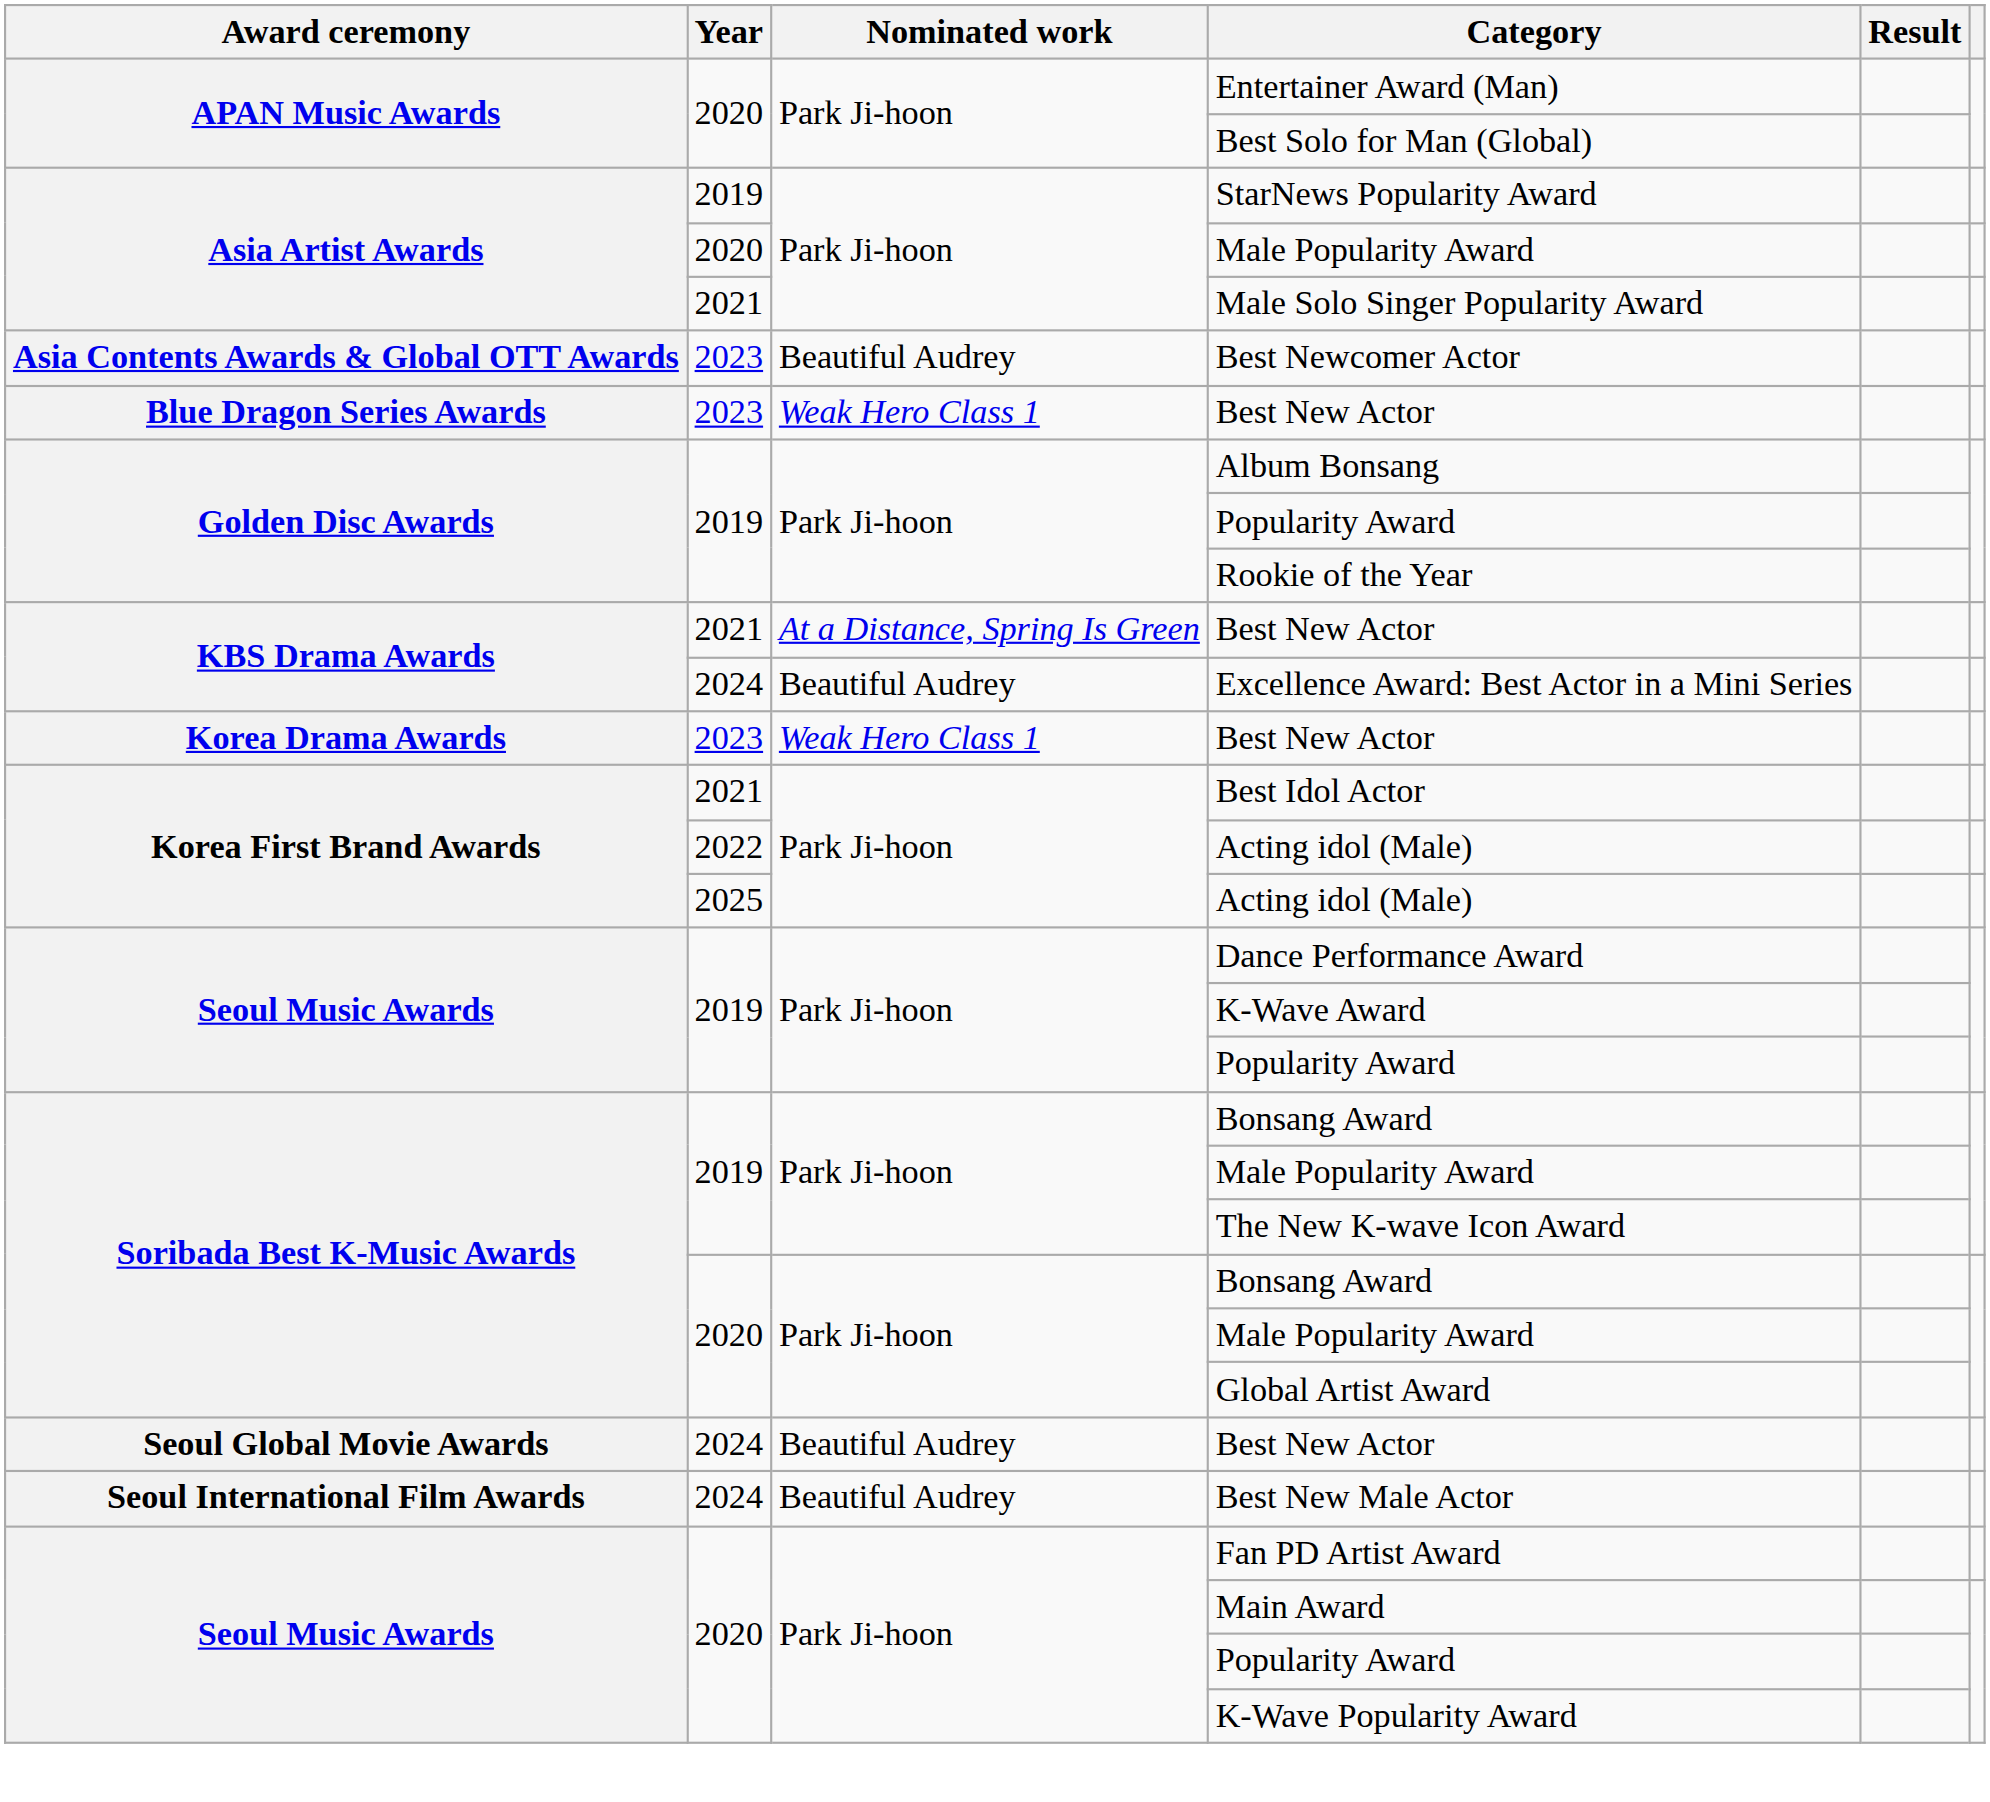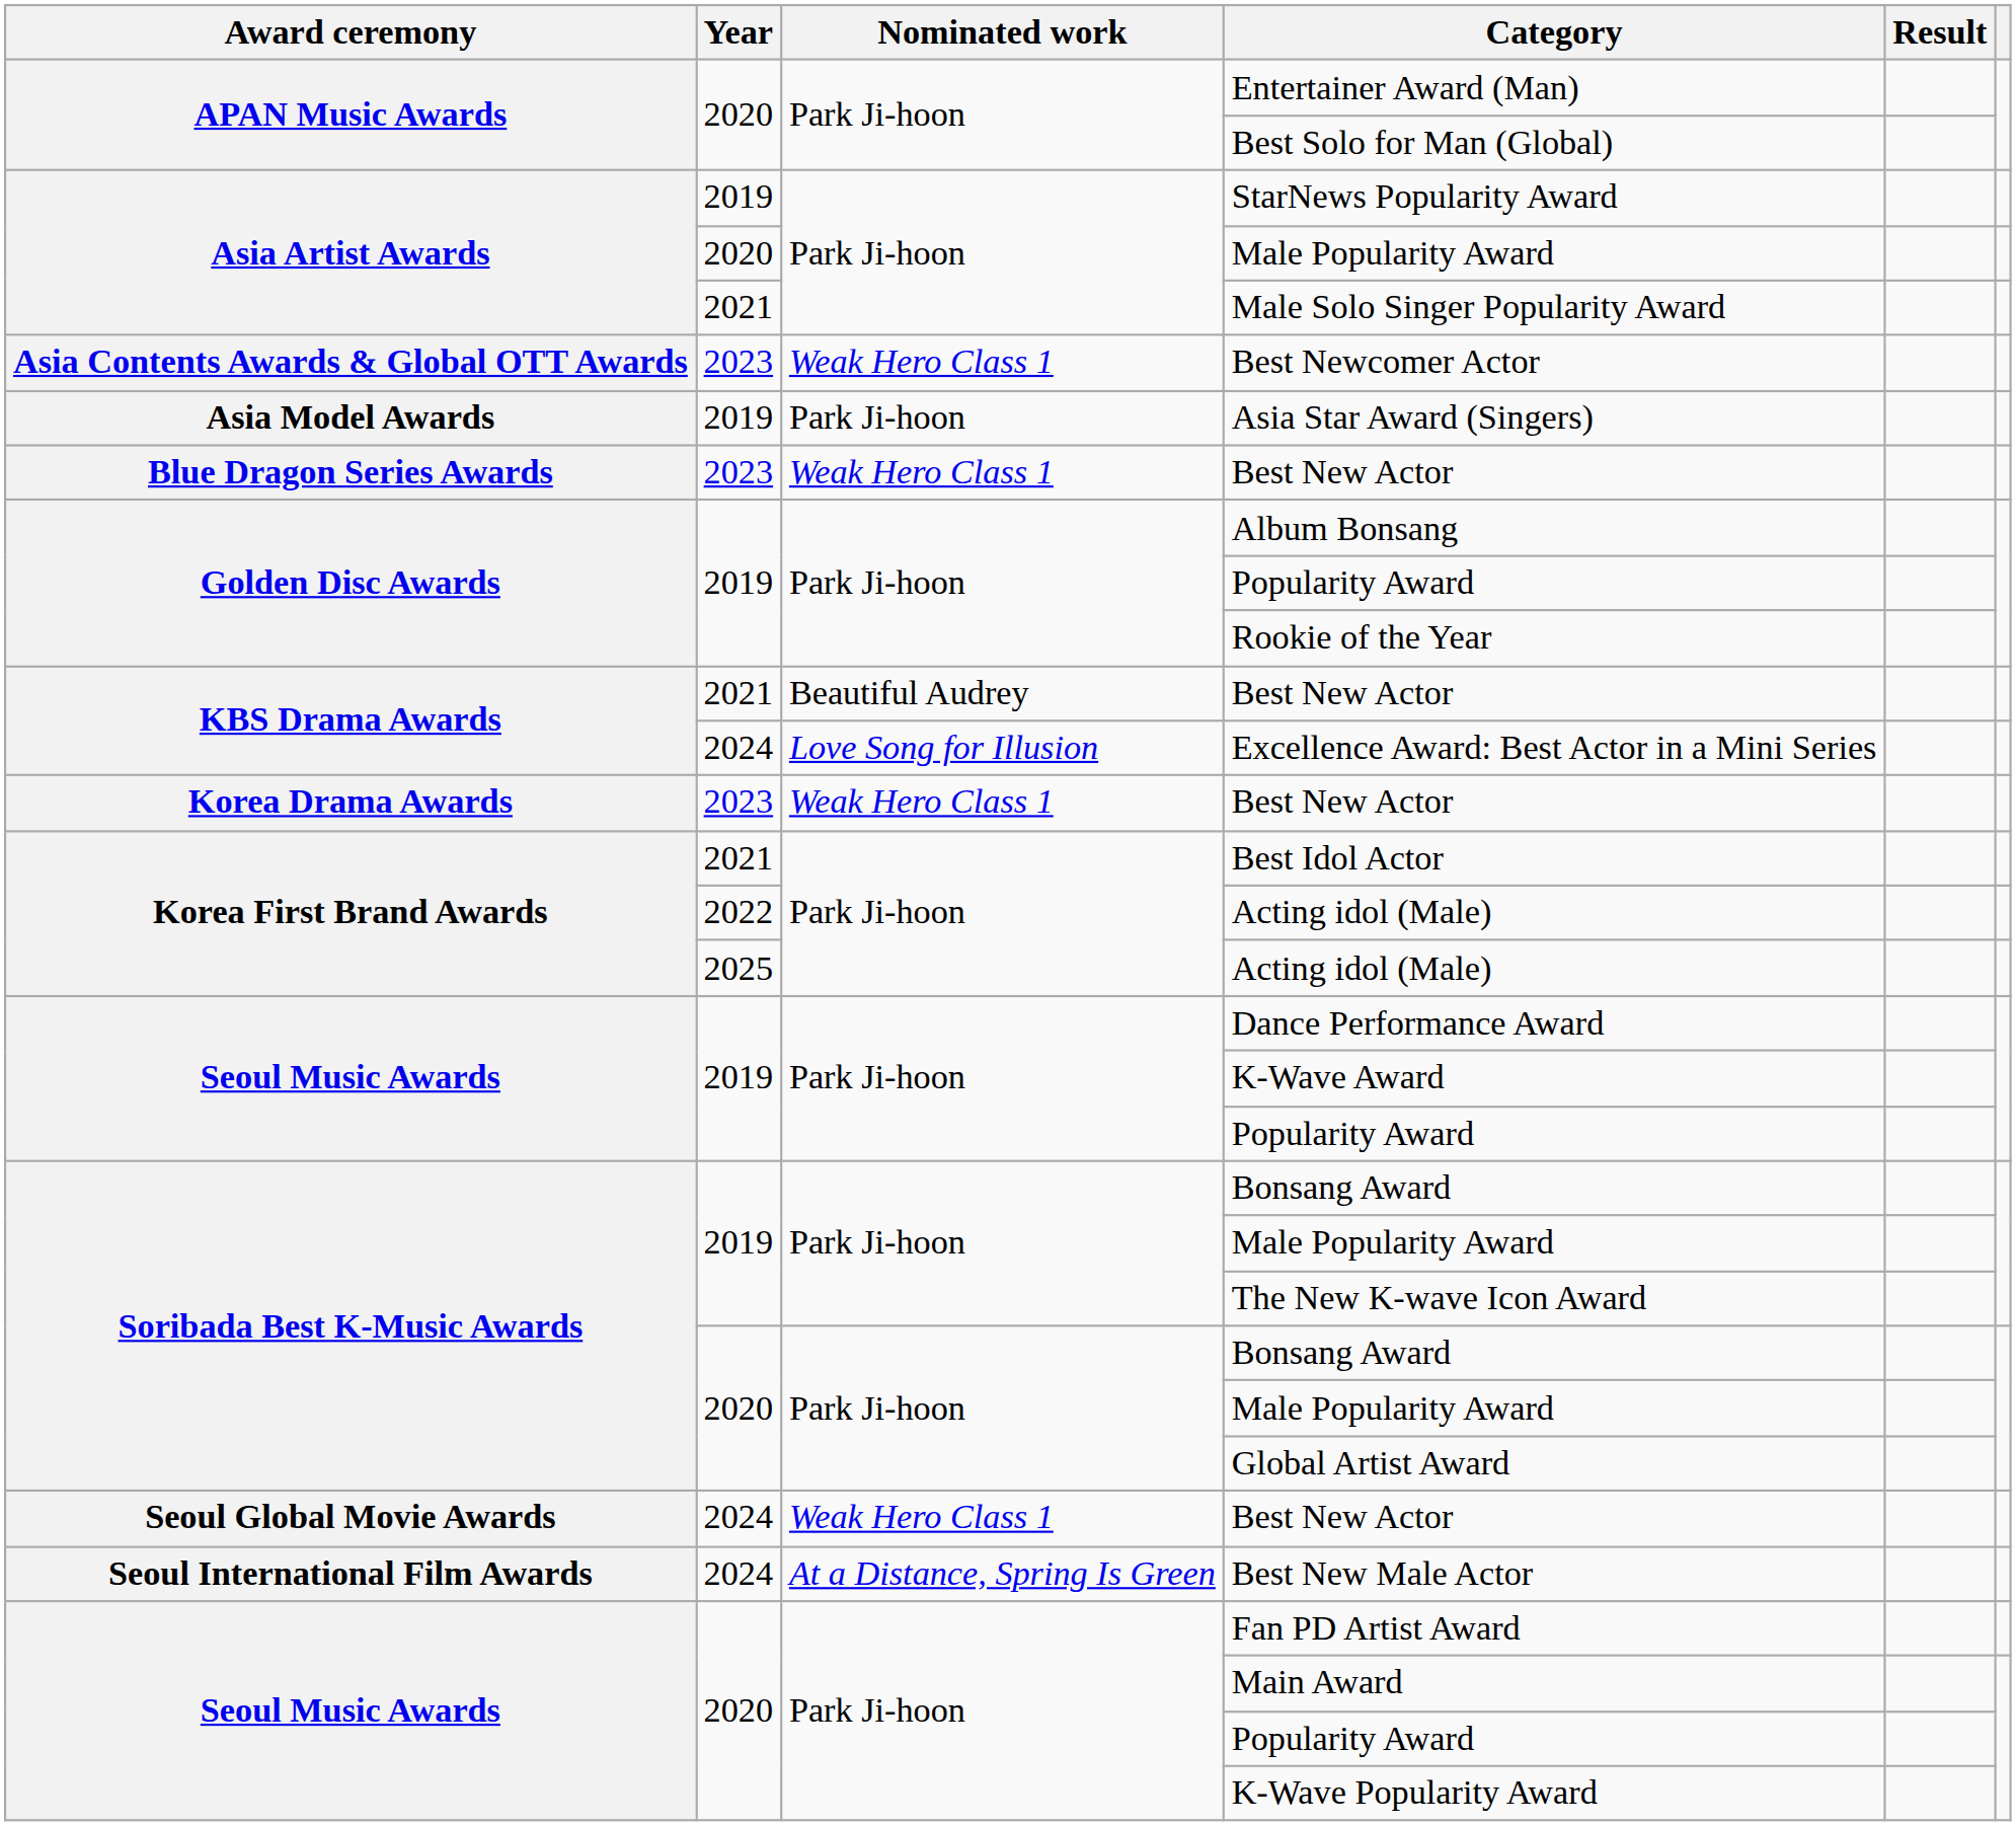Best Newcomer Actor | Nominated work: Beautiful Audrey -> Weak Hero Class 1
+ row: Asia Model Awards | 2019 | Park Ji-hoon | Asia Star Award (Singers)
2021 / Best New Actor | Nominated work: At a Distance, Spring Is Green -> Beautiful Audrey
Excellence Award: Best Actor in a Mini Series | Nominated work: Beautiful Audrey -> Love Song for Illusion
2024 / Best New Actor | Nominated work: Beautiful Audrey -> Weak Hero Class 1
Best New Male Actor | Nominated work: Beautiful Audrey -> At a Distance, Spring Is Green
